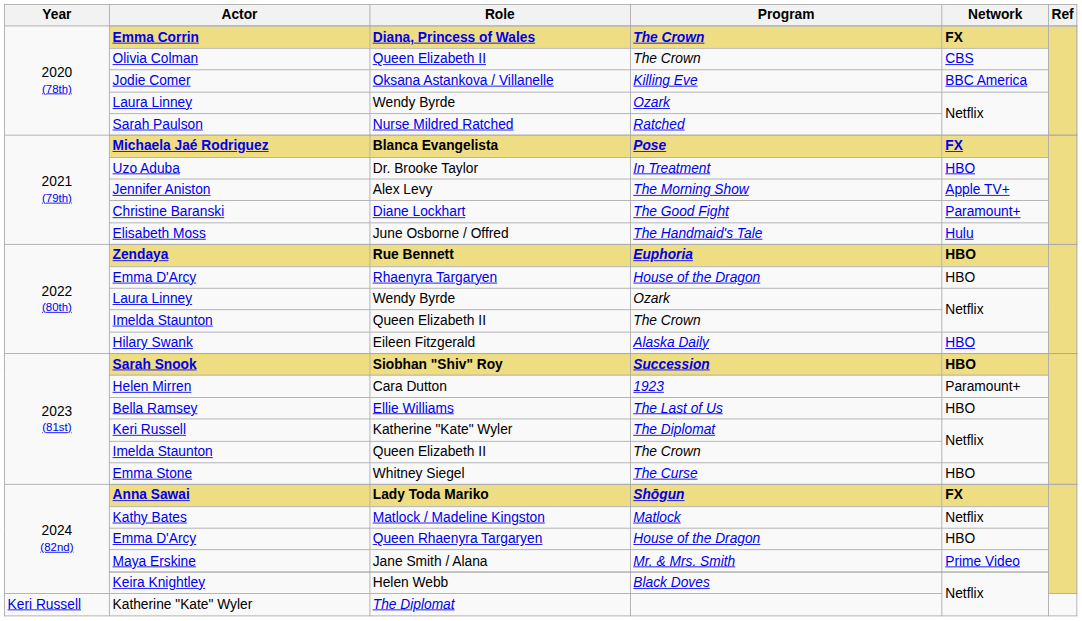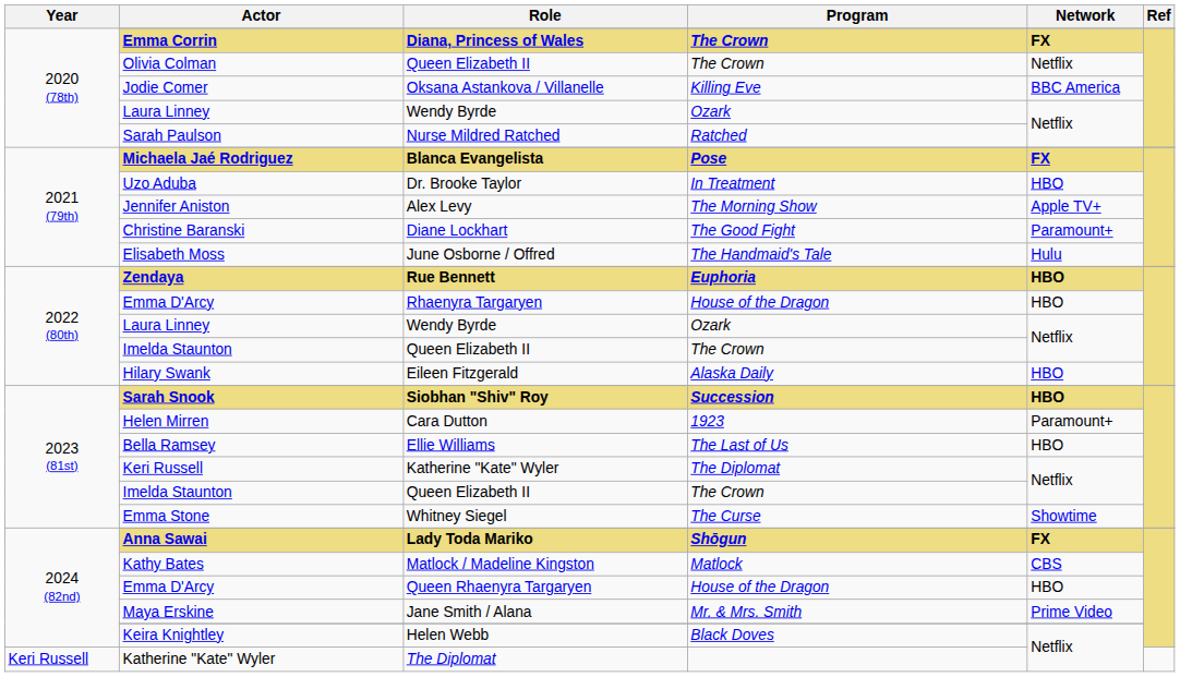Olivia Colman | Network: CBS -> Netflix
Emma Stone | Network: HBO -> Showtime
Kathy Bates | Network: Netflix -> CBS
